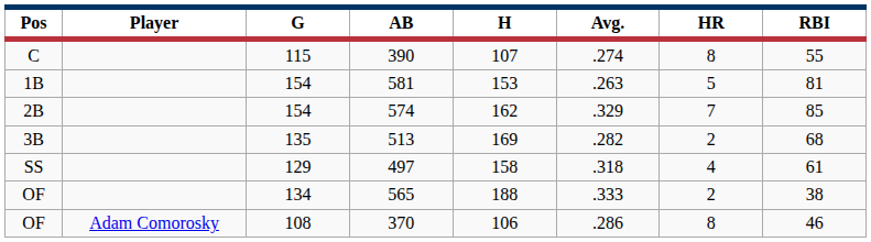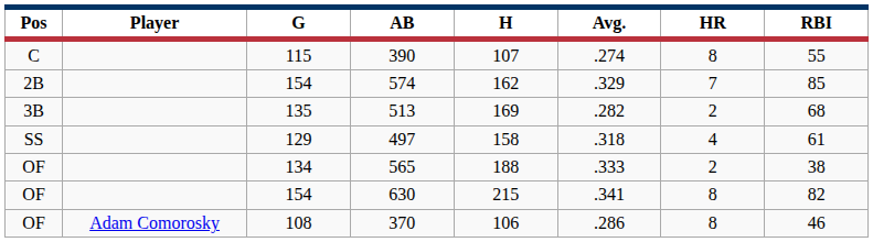- row: 1B | 154 | 581 | 153 | .263 | 5 | 81
+ row: OF | 154 | 630 | 215 | .341 | 8 | 82
